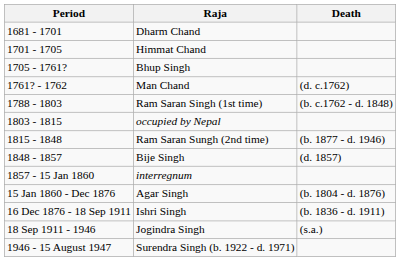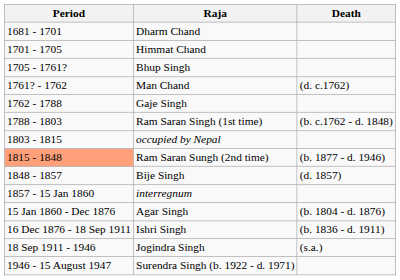+ row: 1762 - 1788 | Gaje Singh
Ram Saran Sungh (2nd time) | Period: no background -> lightsalmon background
